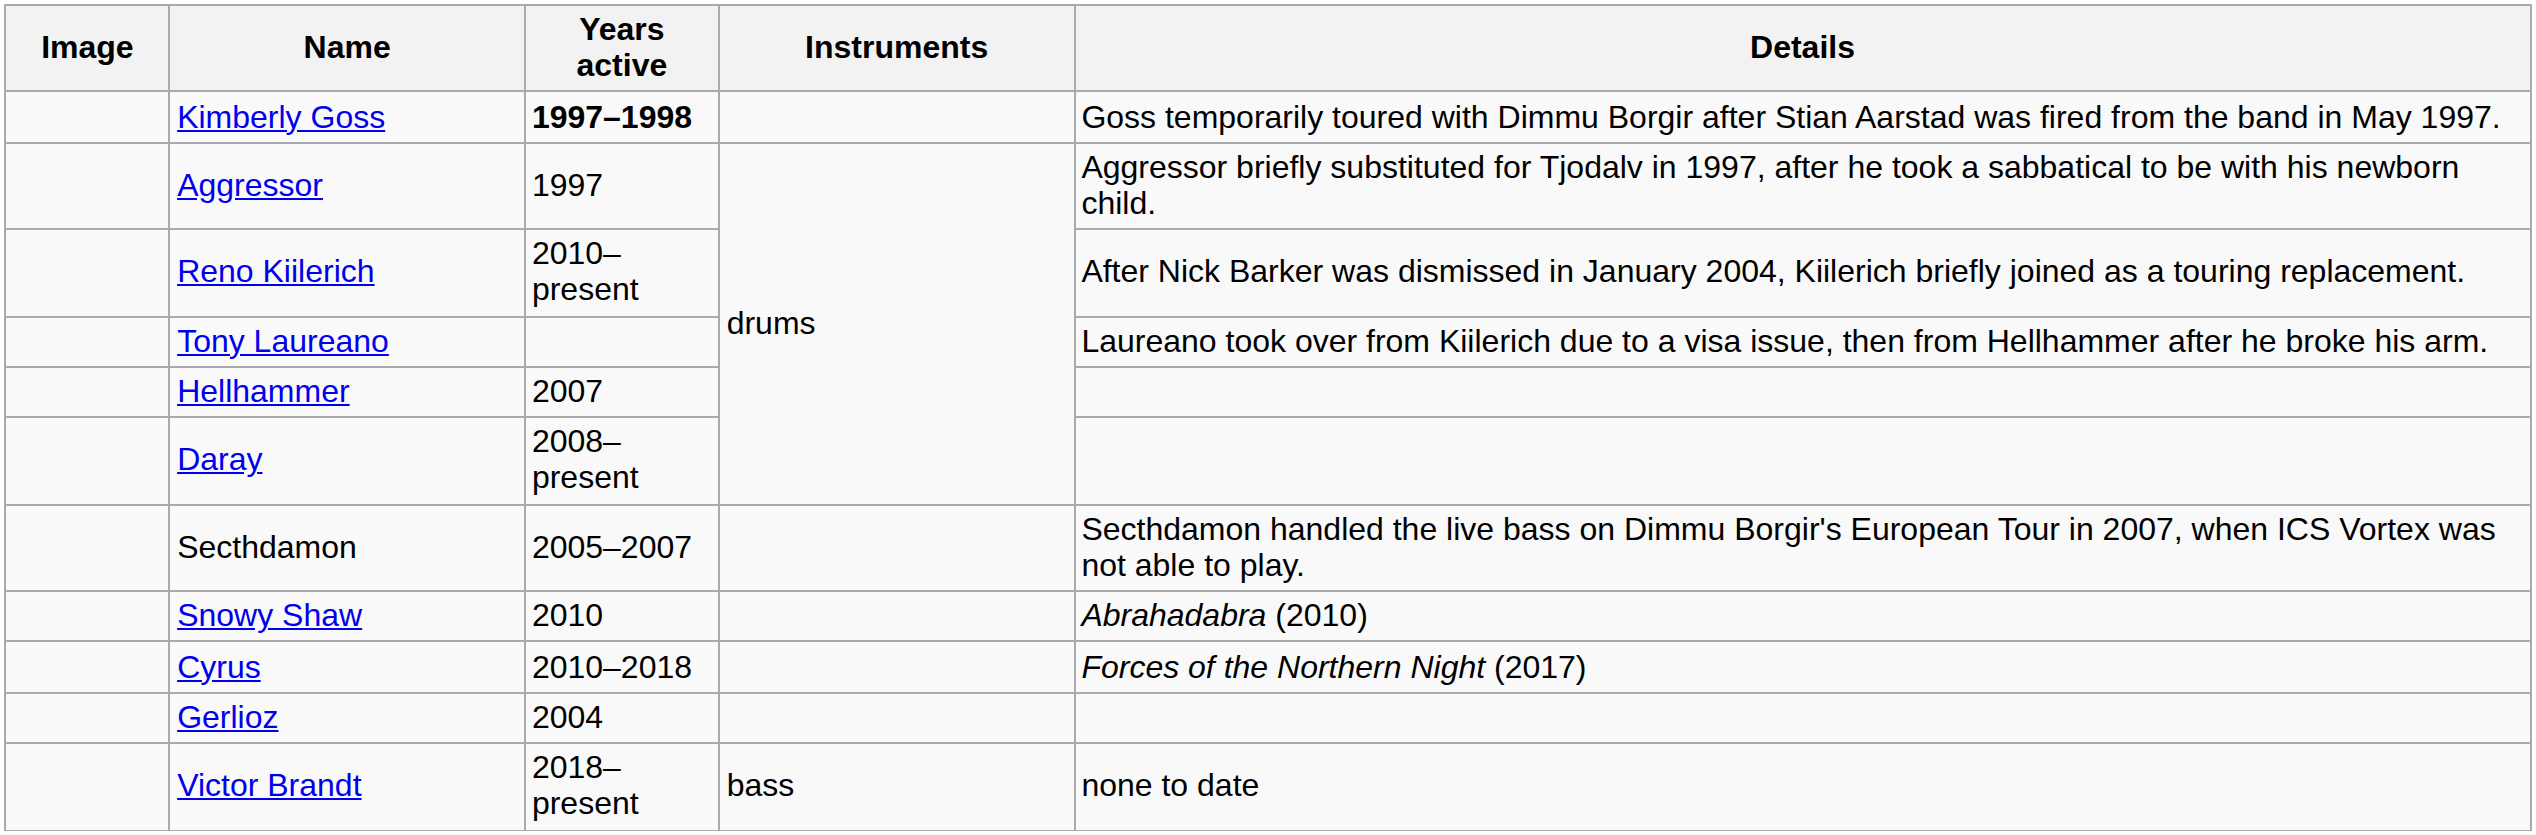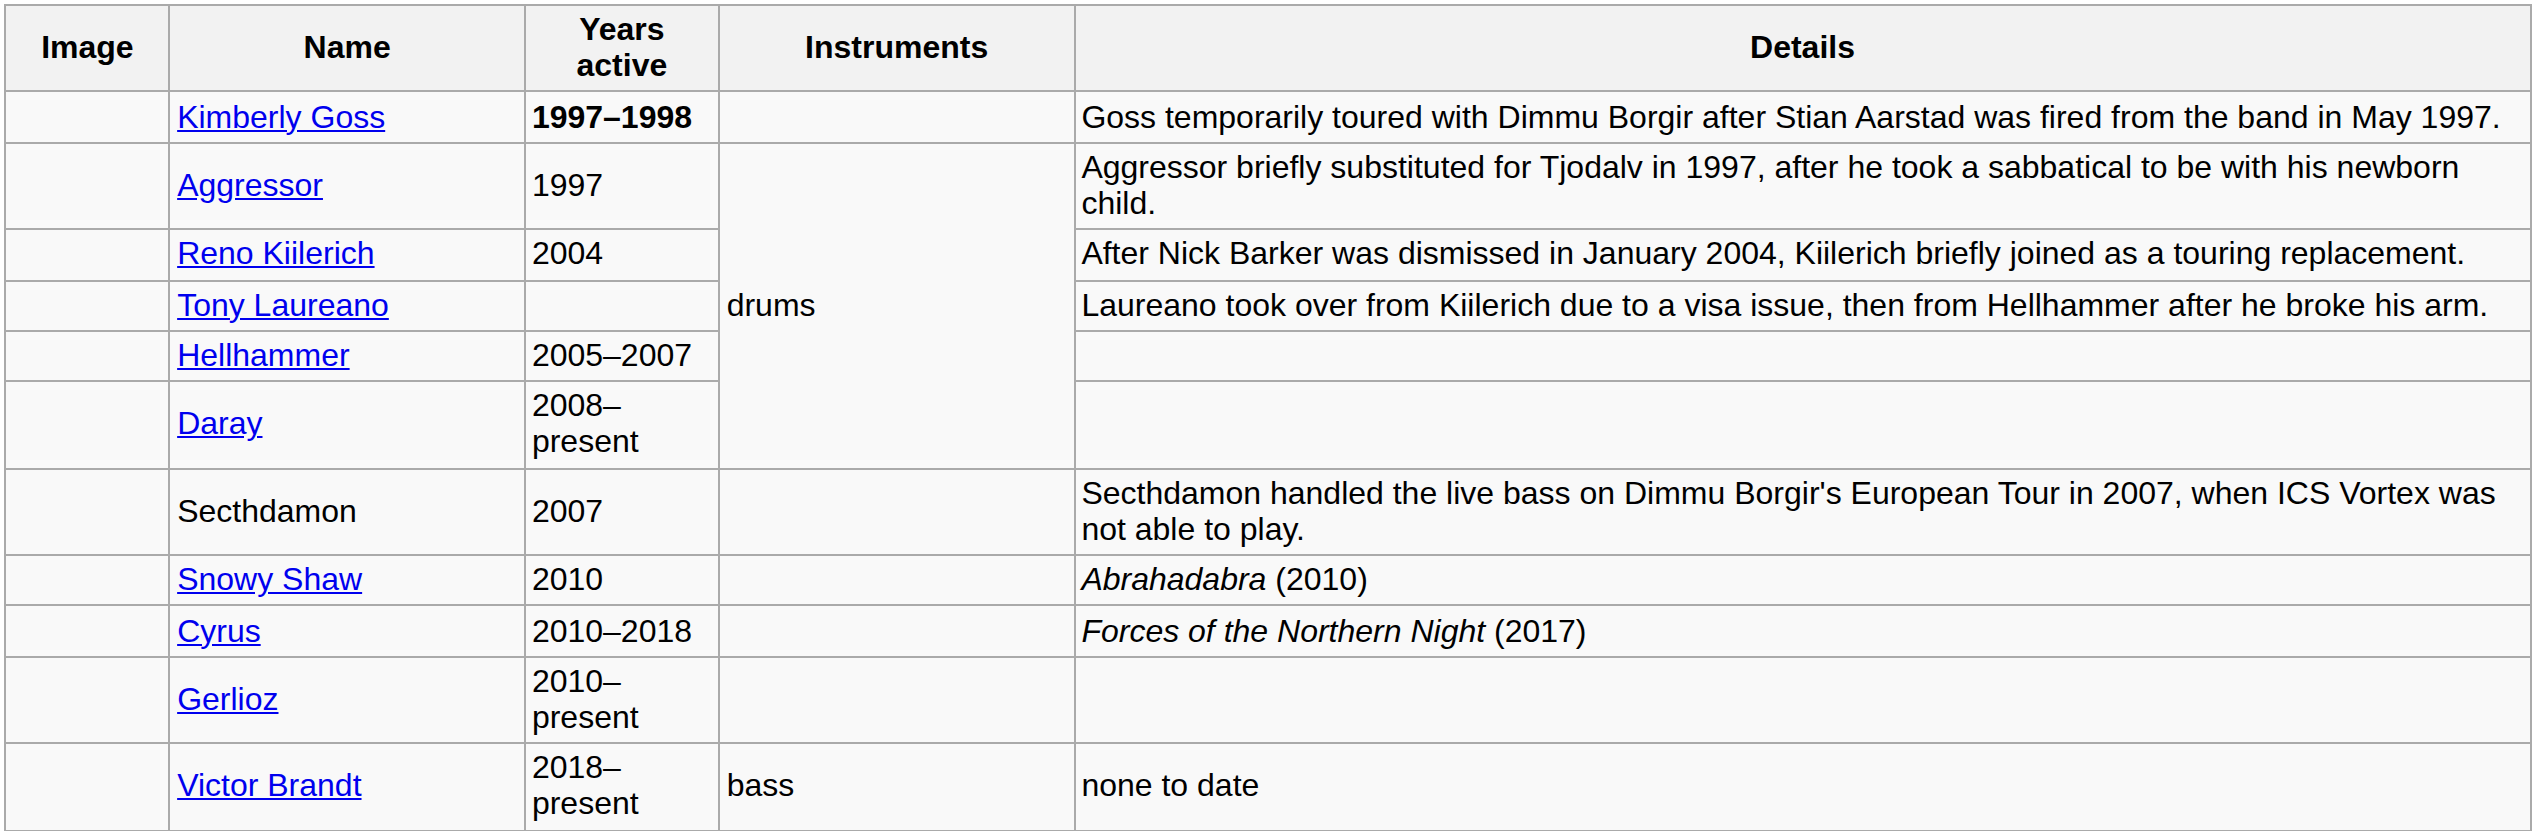Reno Kiilerich | Years active: 2010–present -> 2004
Hellhammer | Years active: 2007 -> 2005–2007
Secthdamon | Years active: 2005–2007 -> 2007
Gerlioz | Years active: 2004 -> 2010–present
